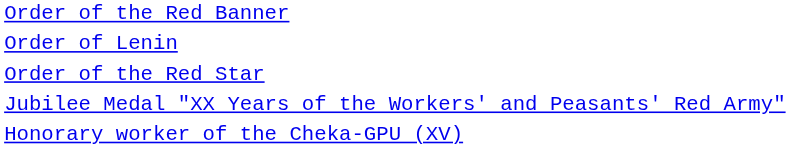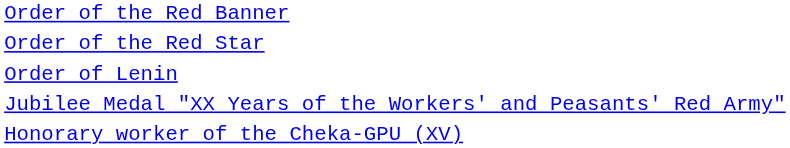rows swapped: Order of Lenin <-> Order of the Red Star
